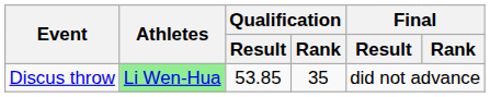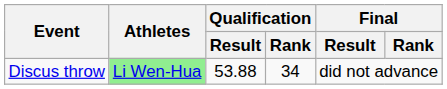Discus throw | Qualification / Result: 53.85 -> 53.88
Discus throw | Qualification / Rank: 35 -> 34
